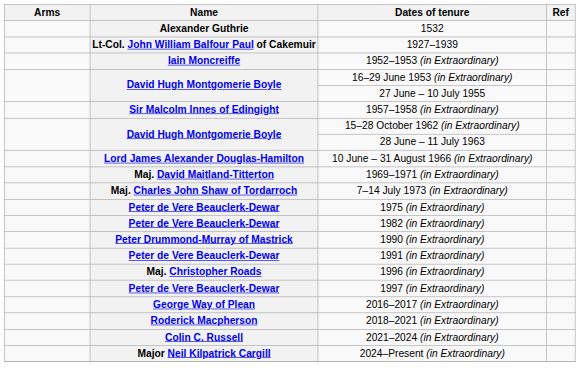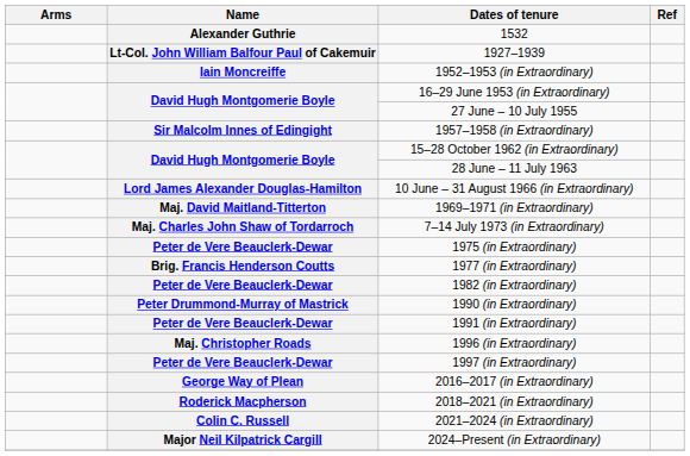+ row: Brig. Francis Henderson Coutts | 1977 (in Extraordinary)
